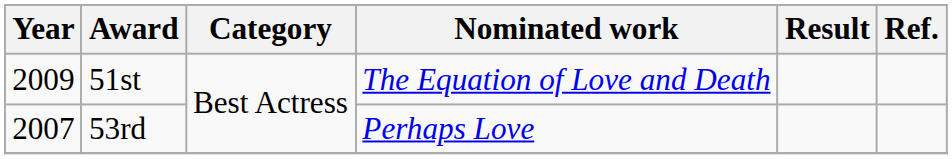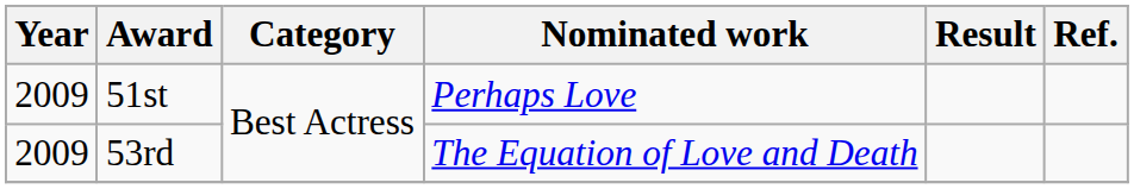51st | Nominated work: The Equation of Love and Death -> Perhaps Love
53rd | Year: 2007 -> 2009
53rd | Nominated work: Perhaps Love -> The Equation of Love and Death
